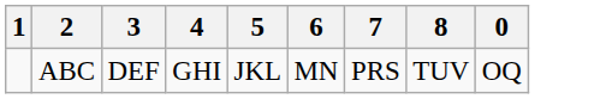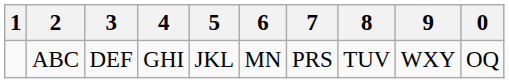+ column: 9 | WXY
